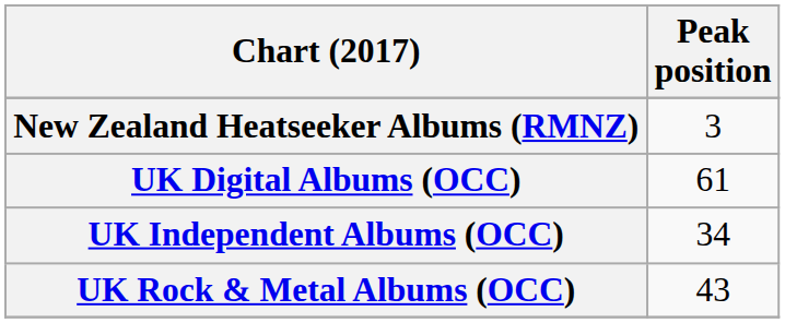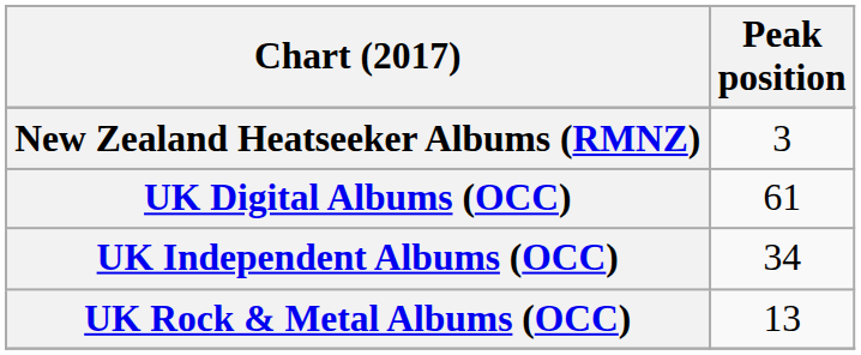UK Rock & Metal Albums (OCC) | Peak position: 43 -> 13
